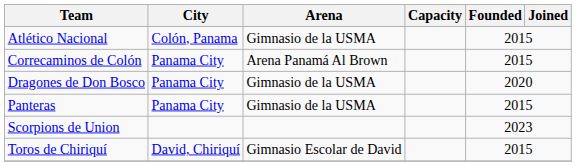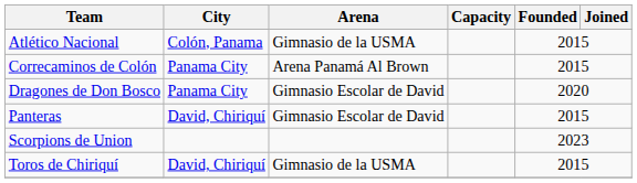Dragones de Don Bosco | Arena: Gimnasio de la USMA -> Gimnasio Escolar de David
Panteras | City: Panama City -> David, Chiriquí
Panteras | Arena: Gimnasio de la USMA -> Gimnasio Escolar de David
Toros de Chiriquí | Arena: Gimnasio Escolar de David -> Gimnasio de la USMA
